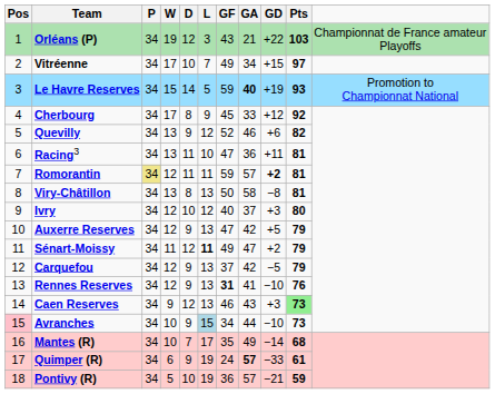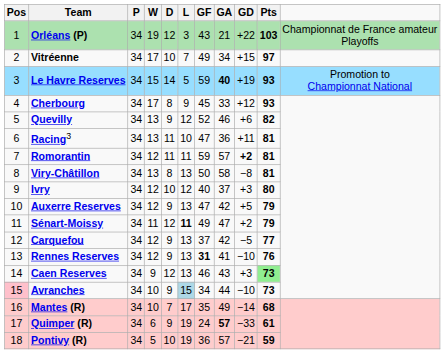Cherbourg | Pts: 92 -> 93
Romorantin | P: khaki background -> no background
Carquefou | Pts: 79 -> 77
